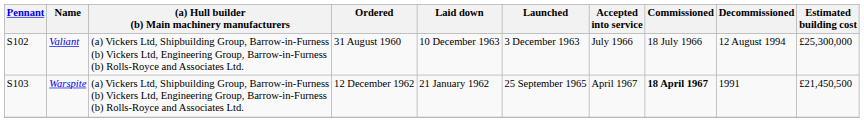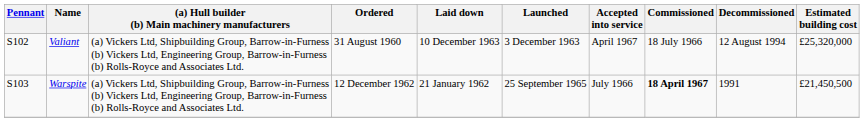Valiant | Accepted into service: July 1966 -> April 1967
Valiant | Estimated building cost: £25,300,000 -> £25,320,000
Warspite | Accepted into service: April 1967 -> July 1966
